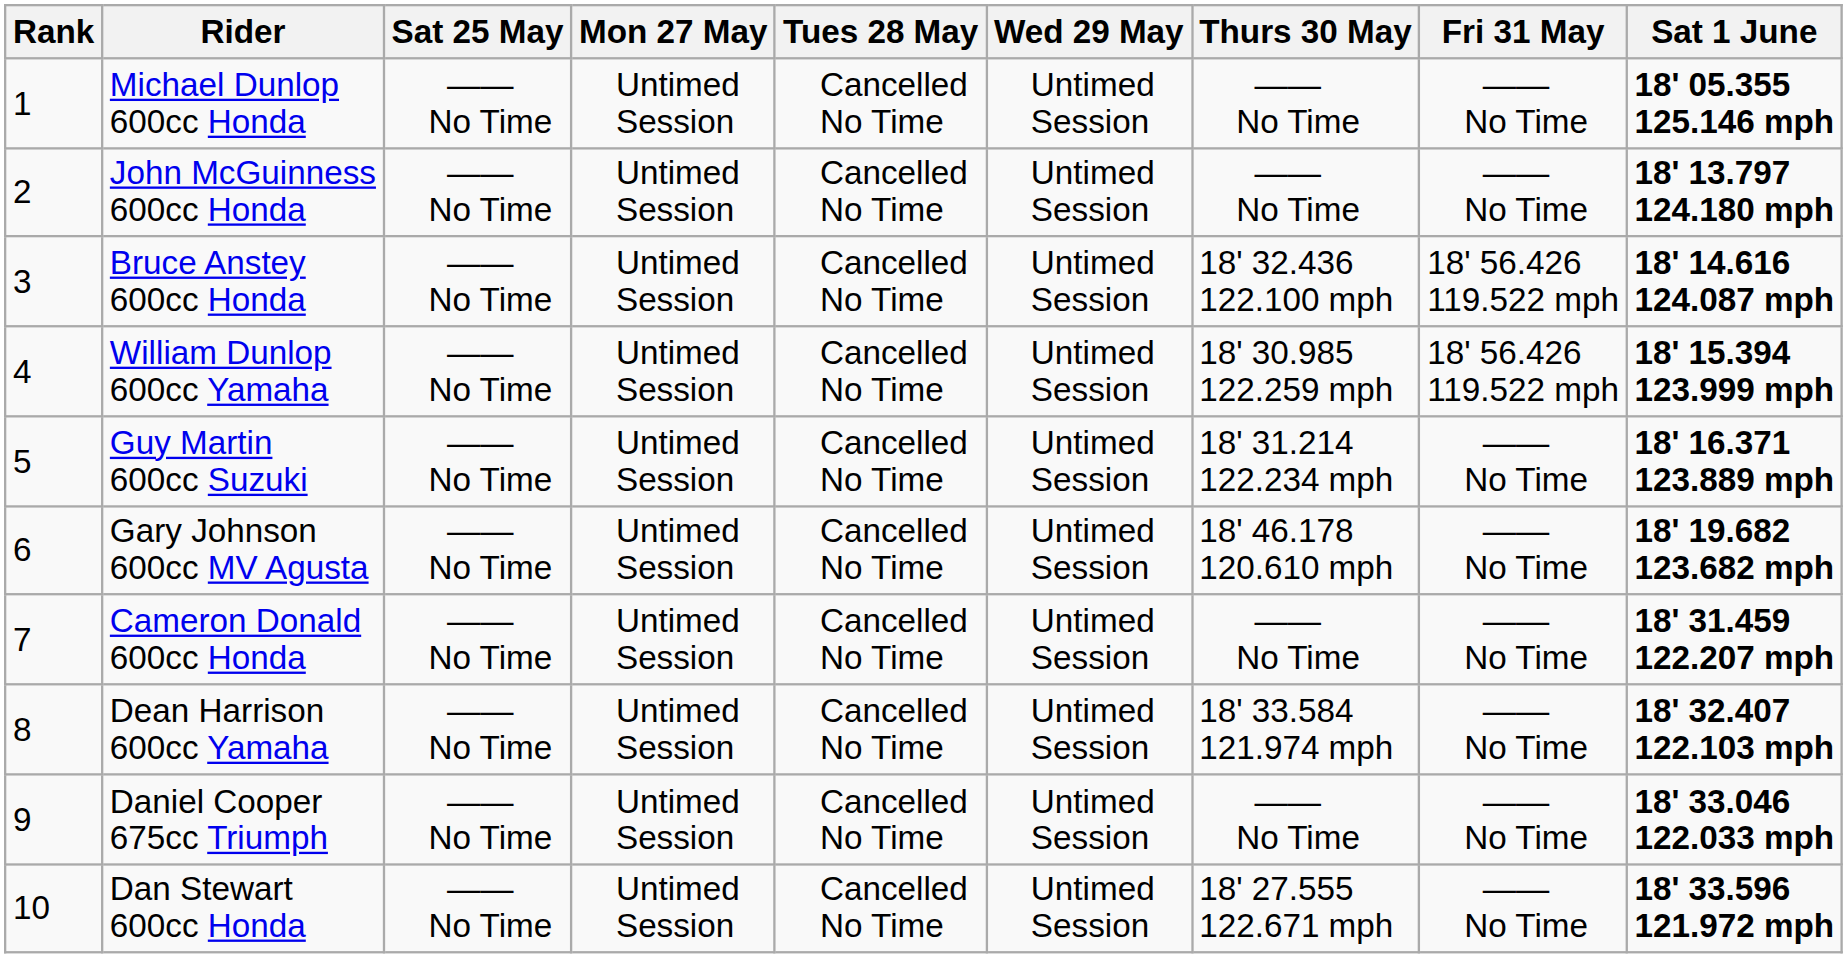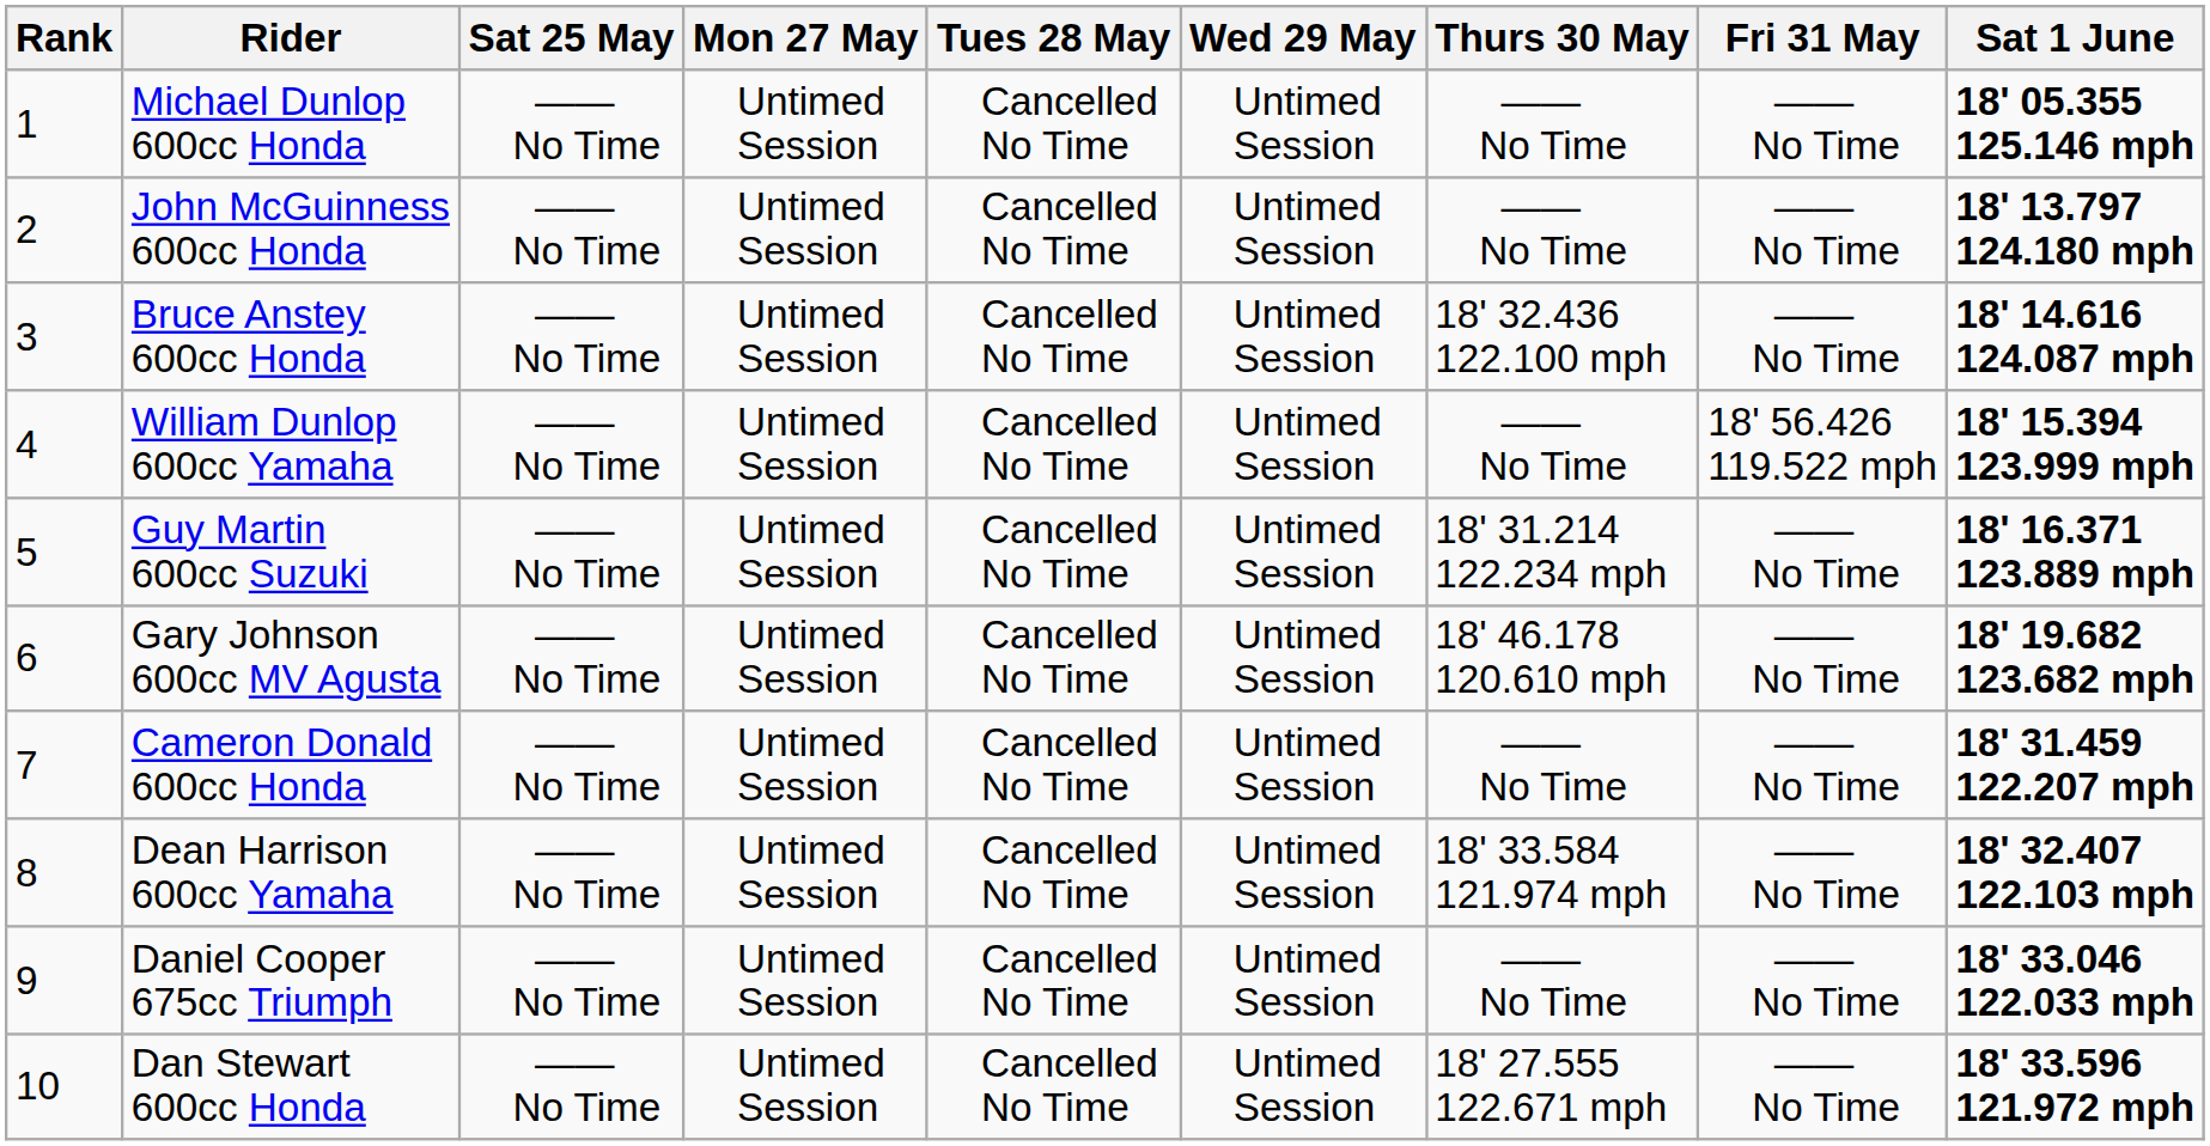Bruce Anstey 600cc Honda | Fri 31 May: 18' 56.426 119.522 mph -> —— No Time
William Dunlop 600cc Yamaha | Thurs 30 May: 18' 30.985 122.259 mph -> —— No Time
